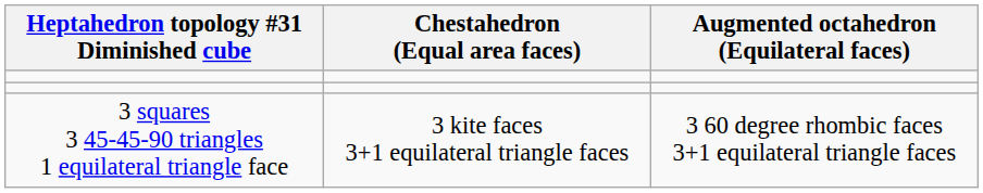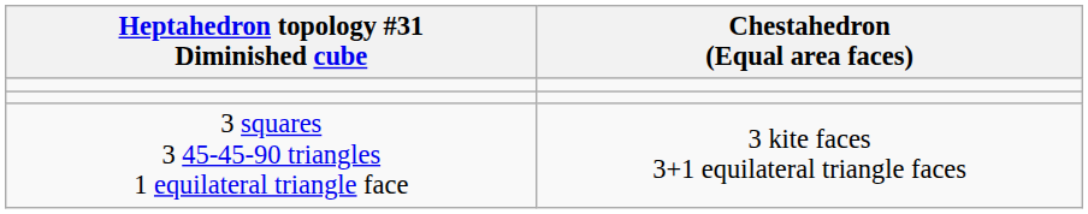- column: Augmented octahedron (Equilateral faces) | 3 60 degree rhombic faces 3+1 equilateral triangle faces
